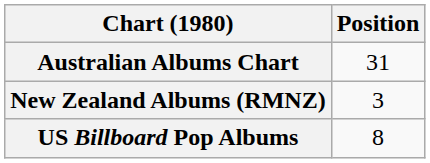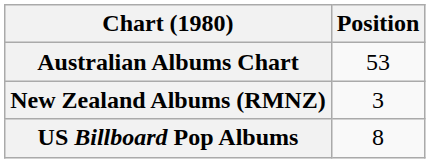Australian Albums Chart | Position: 31 -> 53
